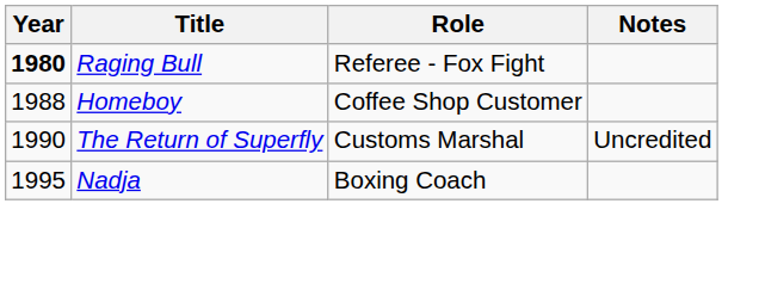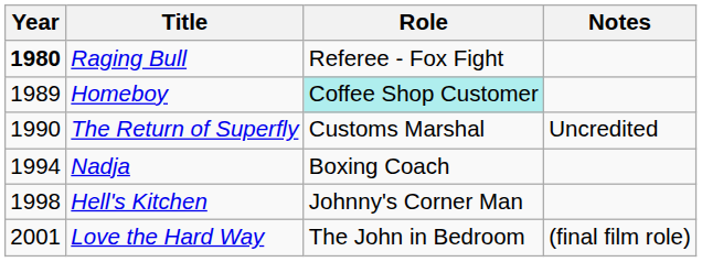Homeboy | Year: 1988 -> 1989
Homeboy | Role: no background -> paleturquoise background
Nadja | Year: 1995 -> 1994
+ row: 1998 | Hell's Kitchen | Johnny's Corner Man
+ row: 2001 | Love the Hard Way | The John in Bedroom | (final film role)
